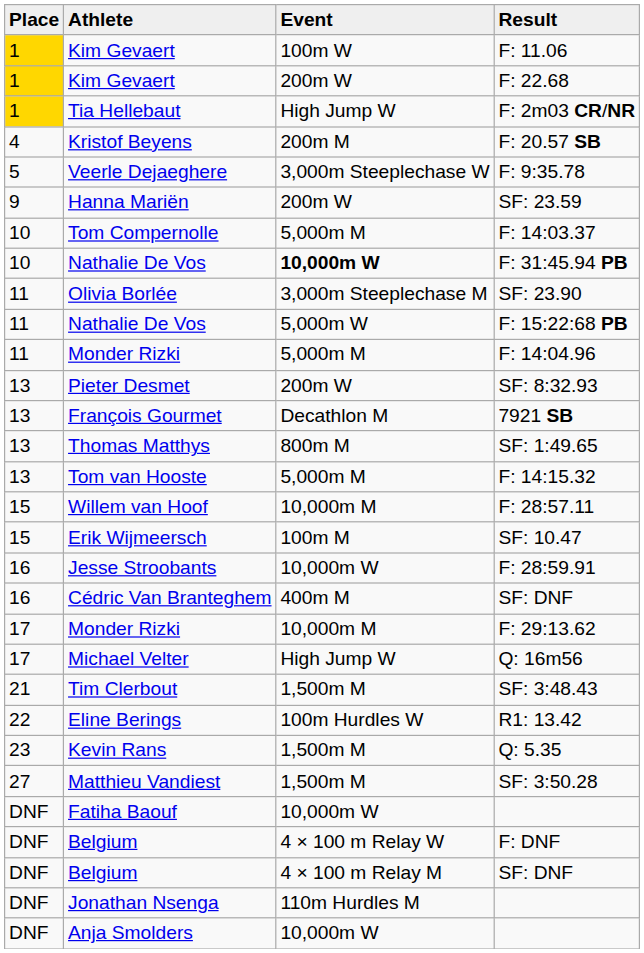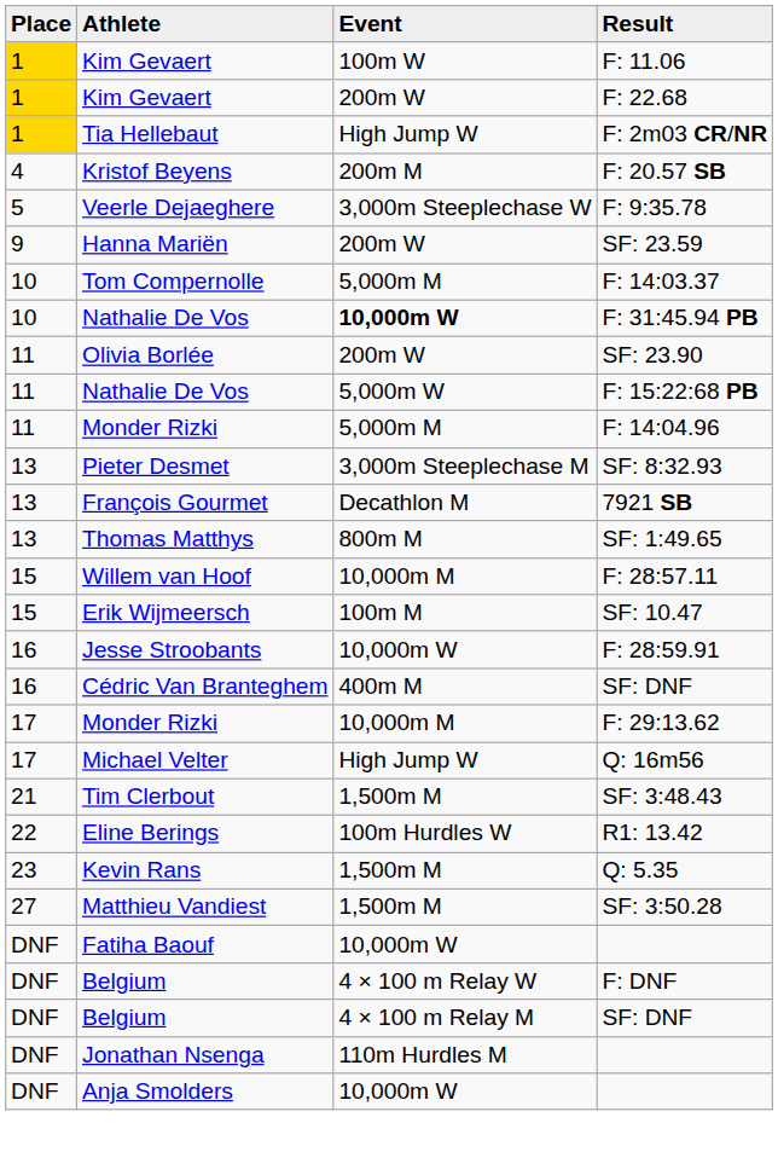SF: 23.90 | Event: 3,000m Steeplechase M -> 200m W
SF: 8:32.93 | Event: 200m W -> 3,000m Steeplechase M
- row: 13 | Tom van Hooste | 5,000m M | F: 14:15.32
